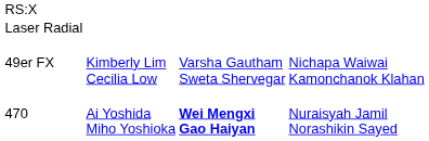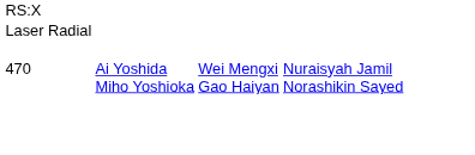- row: 49er FX | Kimberly Lim Cecilia Low | Varsha Gautham Sweta Shervegar | Nichapa Waiwai Kamonchanok Klahan
470 | column 3: bold -> normal
